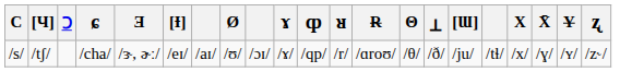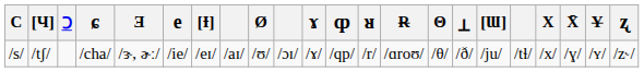+ column: e | /ie/
